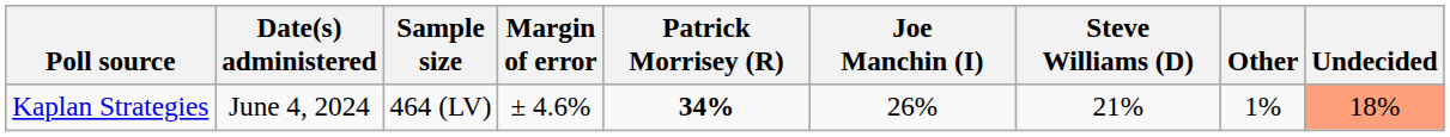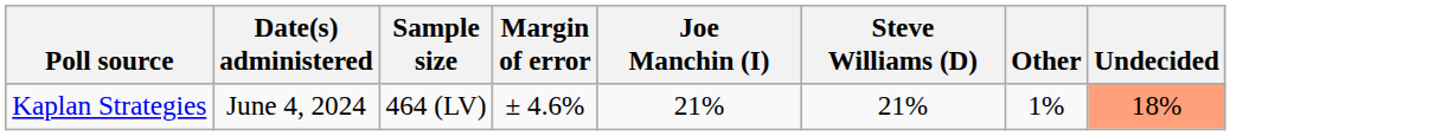- column: Patrick Morrisey (R) | 34%
Kaplan Strategies | Joe Manchin (I): 26% -> 21%
